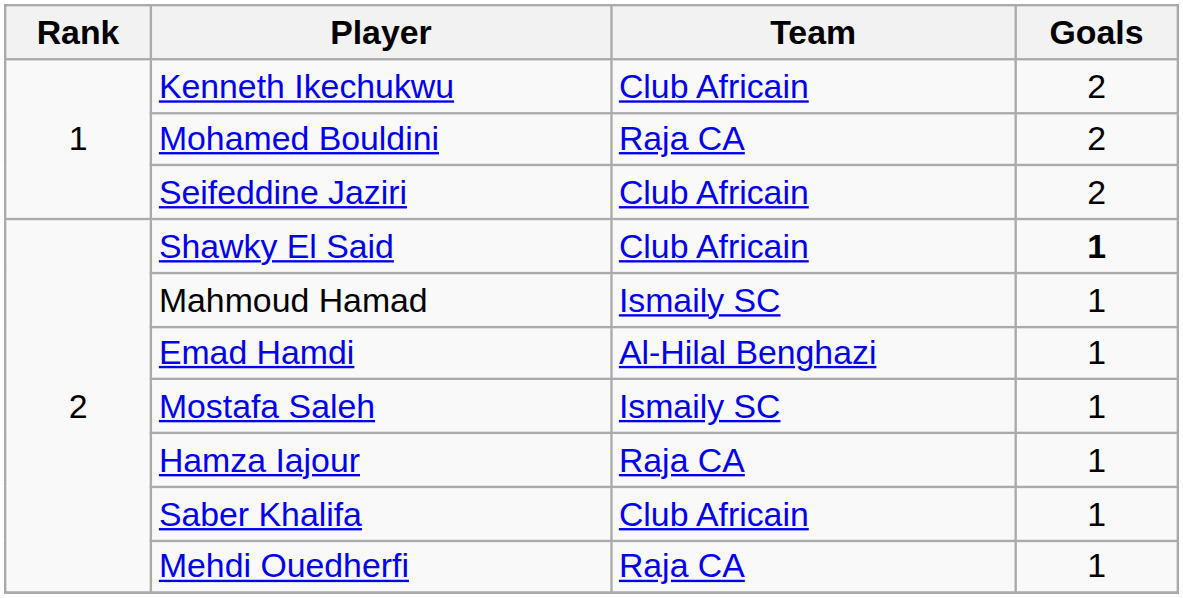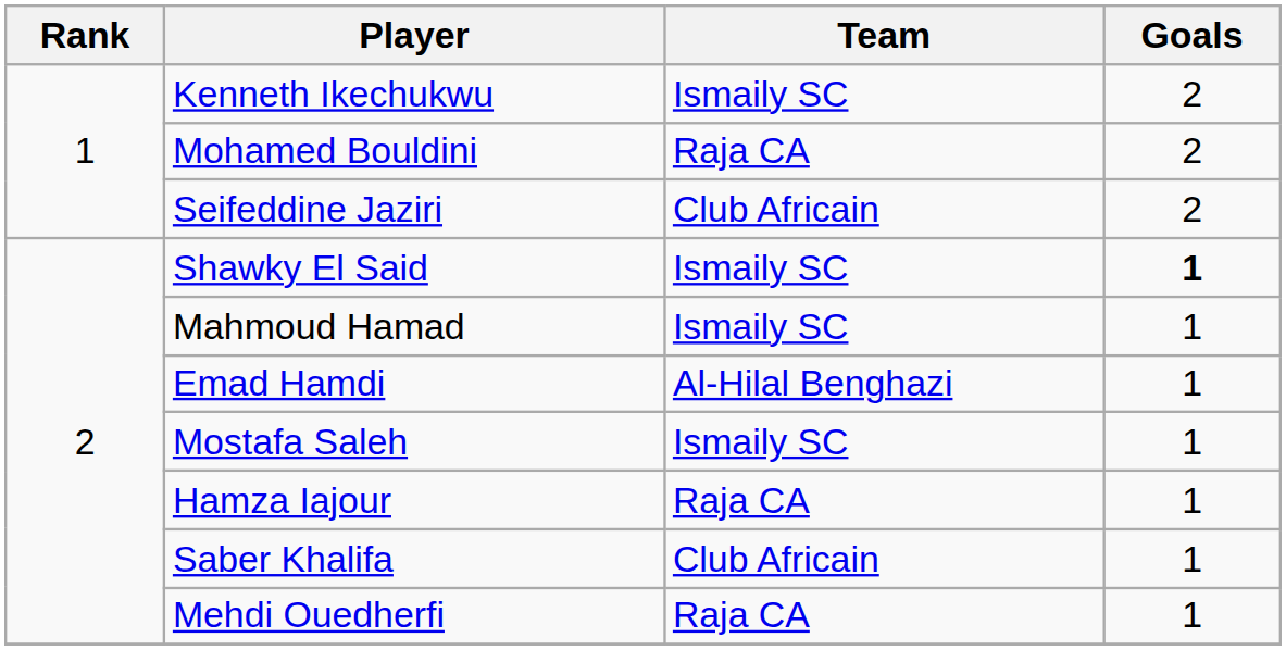Kenneth Ikechukwu | Team: Club Africain -> Ismaily SC
Shawky El Said | Team: Club Africain -> Ismaily SC
